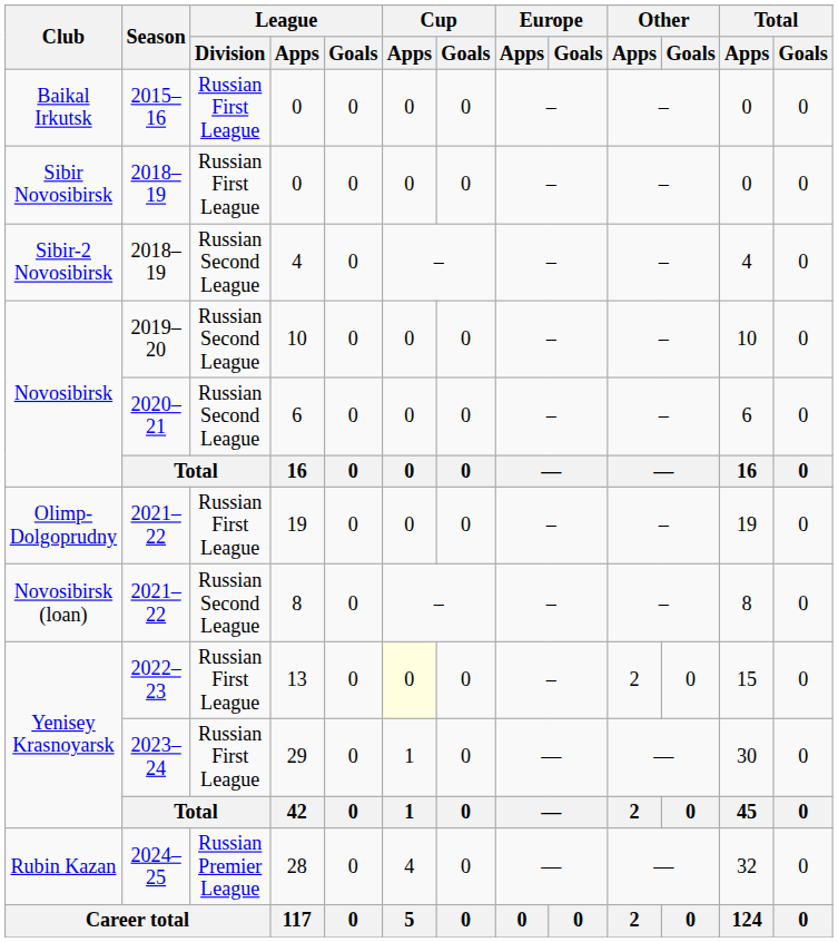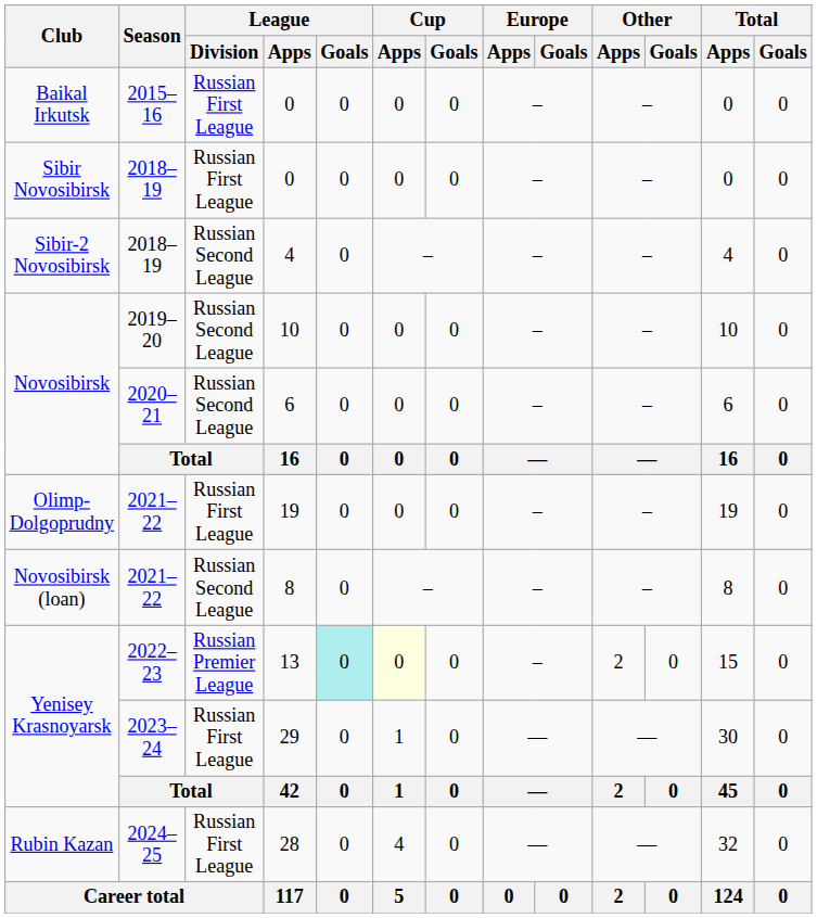13 | League / Division: Russian First League -> Russian Premier League
13 | League / Goals: no background -> paleturquoise background
28 | League / Division: Russian Premier League -> Russian First League
